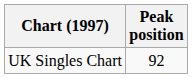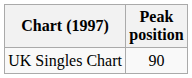UK Singles Chart | Peak position: 92 -> 90
